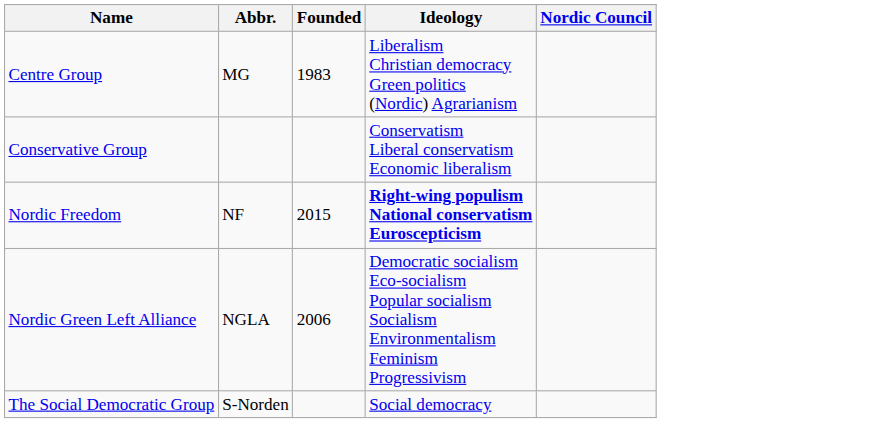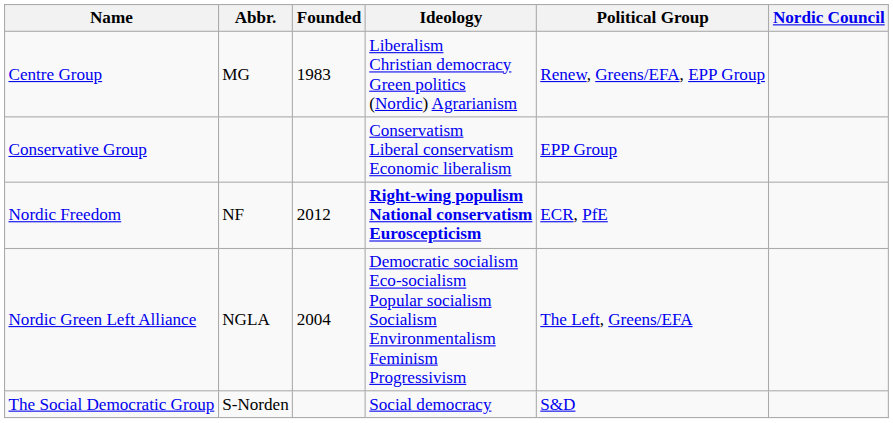+ column: Political Group | Renew, Greens/EFA, EPP Group | EPP Group | ECR, PfE | The Left, Greens/EFA | S&D
Nordic Freedom | Founded: 2015 -> 2012
Nordic Green Left Alliance | Founded: 2006 -> 2004
